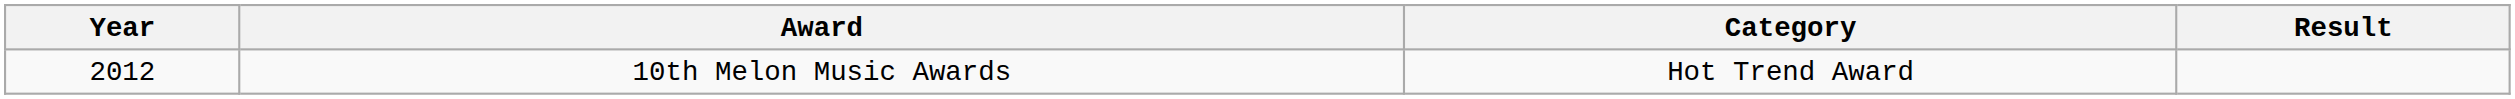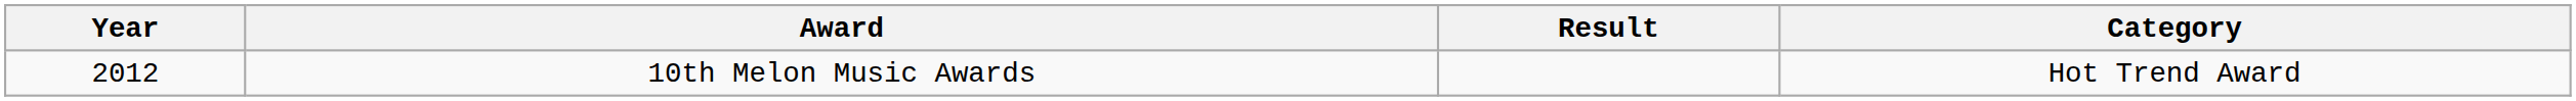columns swapped: Category <-> Result
